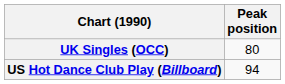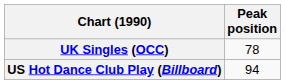UK Singles (OCC) | Peak position: 80 -> 78
